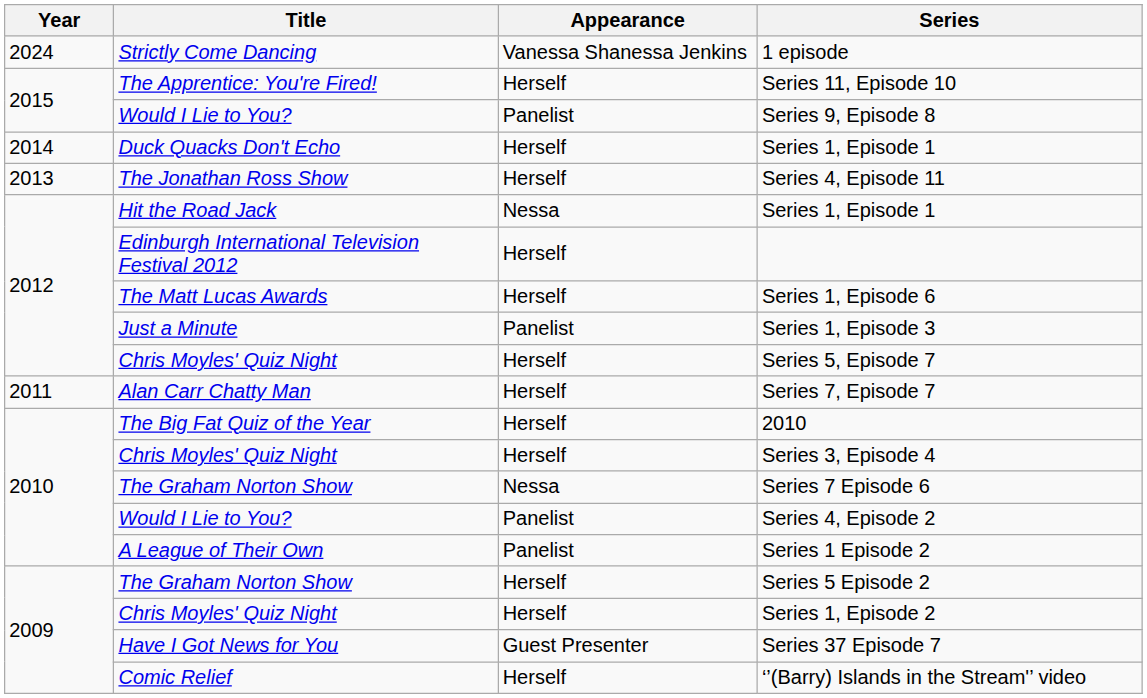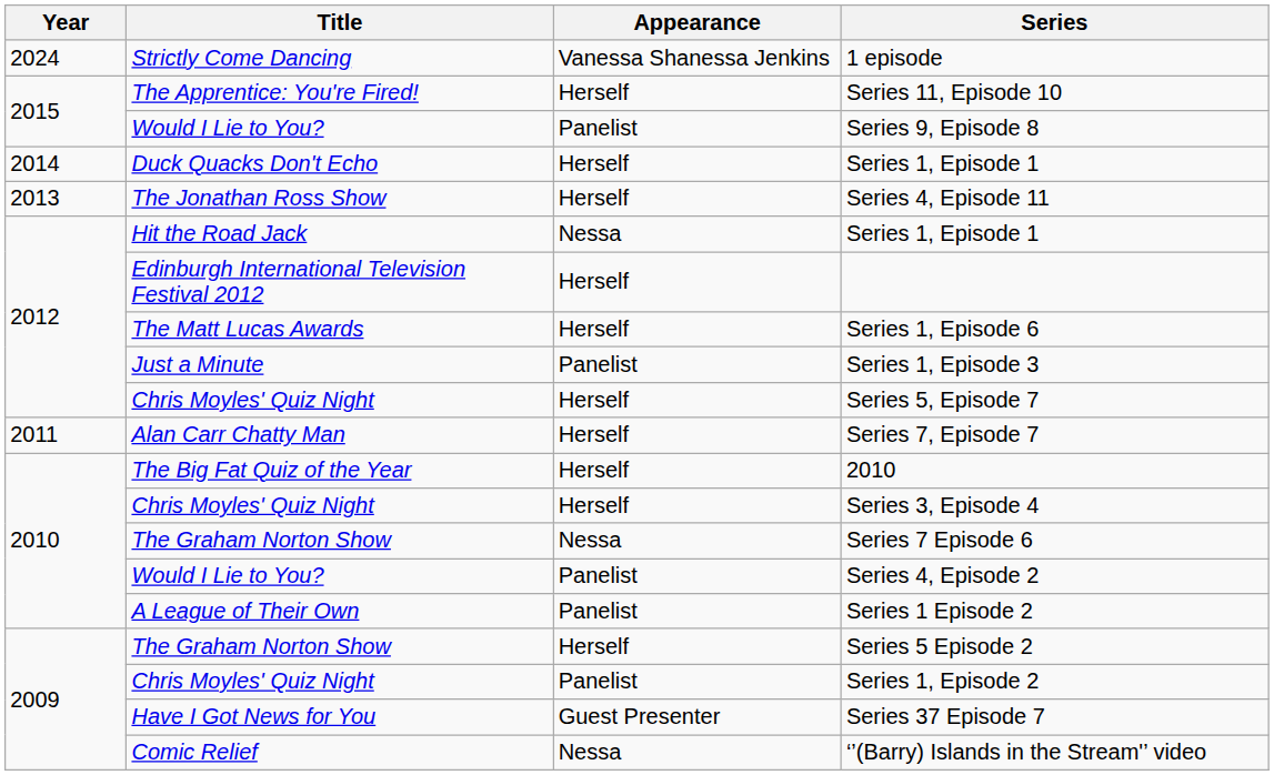Series 1, Episode 2 | Appearance: Herself -> Panelist
‘’(Barry) Islands in the Stream'’ video | Appearance: Herself -> Nessa
